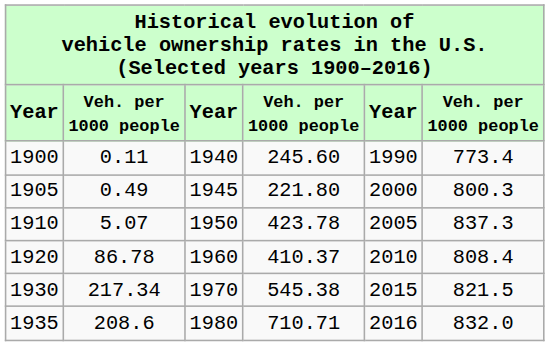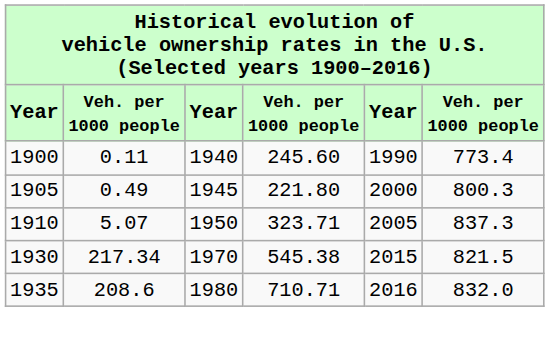1910 | column 4: 423.78 -> 323.71
- row: 1920 | 86.78 | 1960 | 410.37 | 2010 | 808.4
